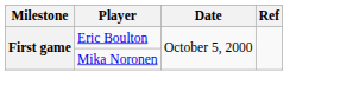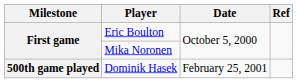+ row: 500th game played | Dominik Hasek | February 25, 2001
